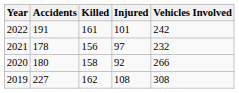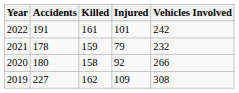2021 | Killed: 156 -> 159
2021 | Injured: 97 -> 79
2019 | Injured: 108 -> 109
